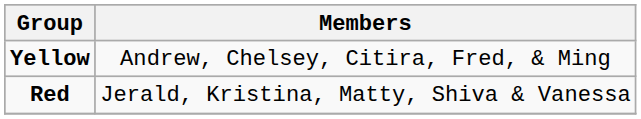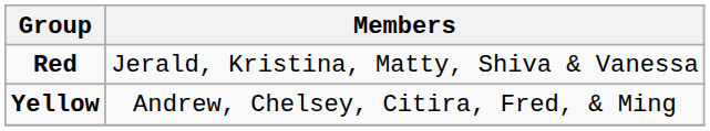rows swapped: Yellow <-> Red
